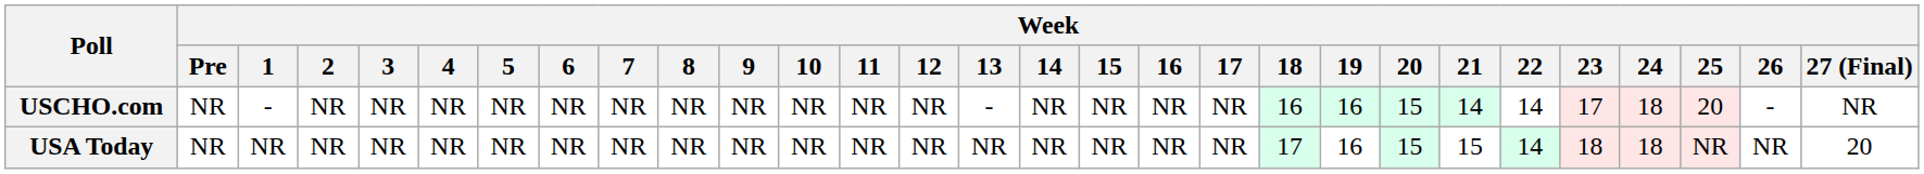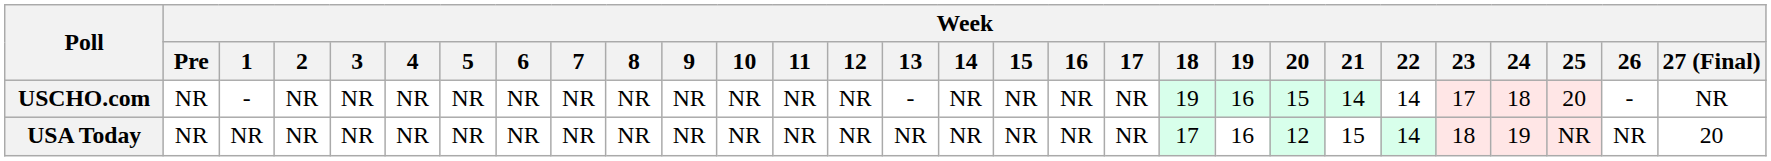USCHO.com | Week / 18: 16 -> 19
USA Today | Week / 20: 15 -> 12
USA Today | Week / 24: 18 -> 19
